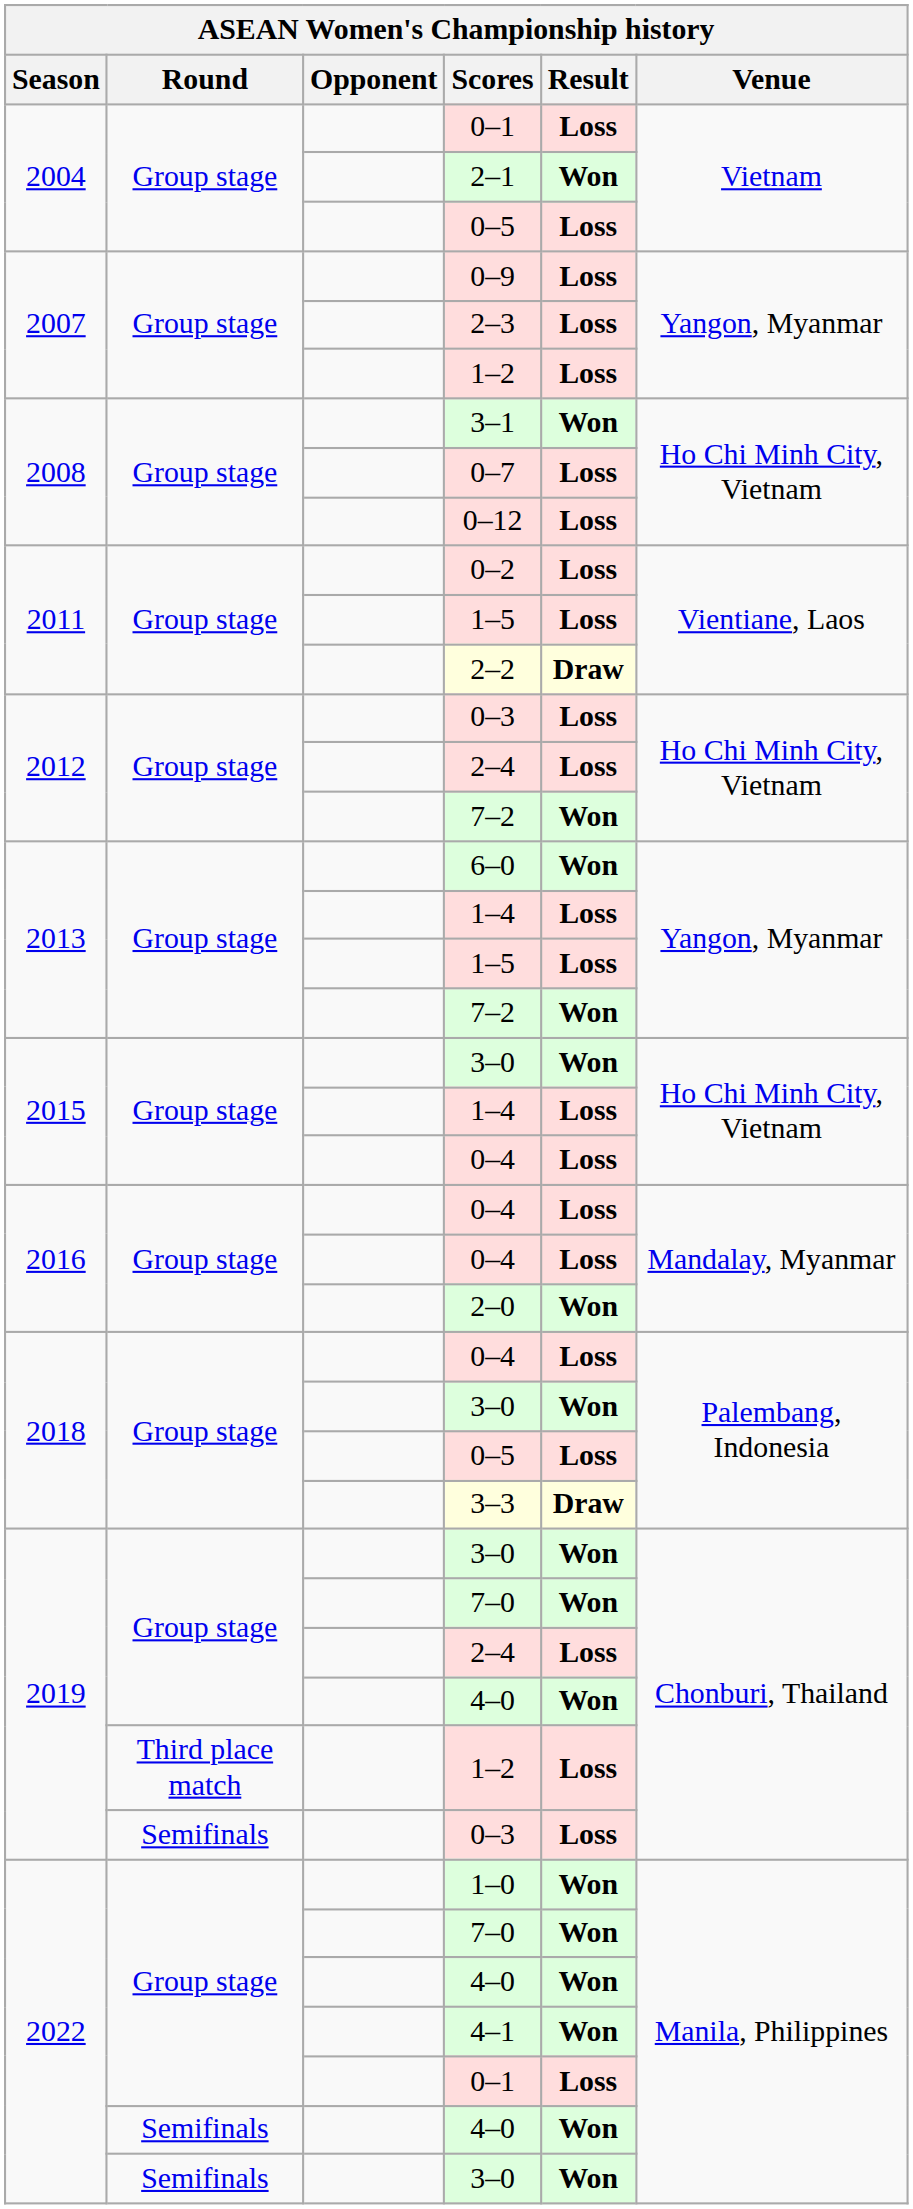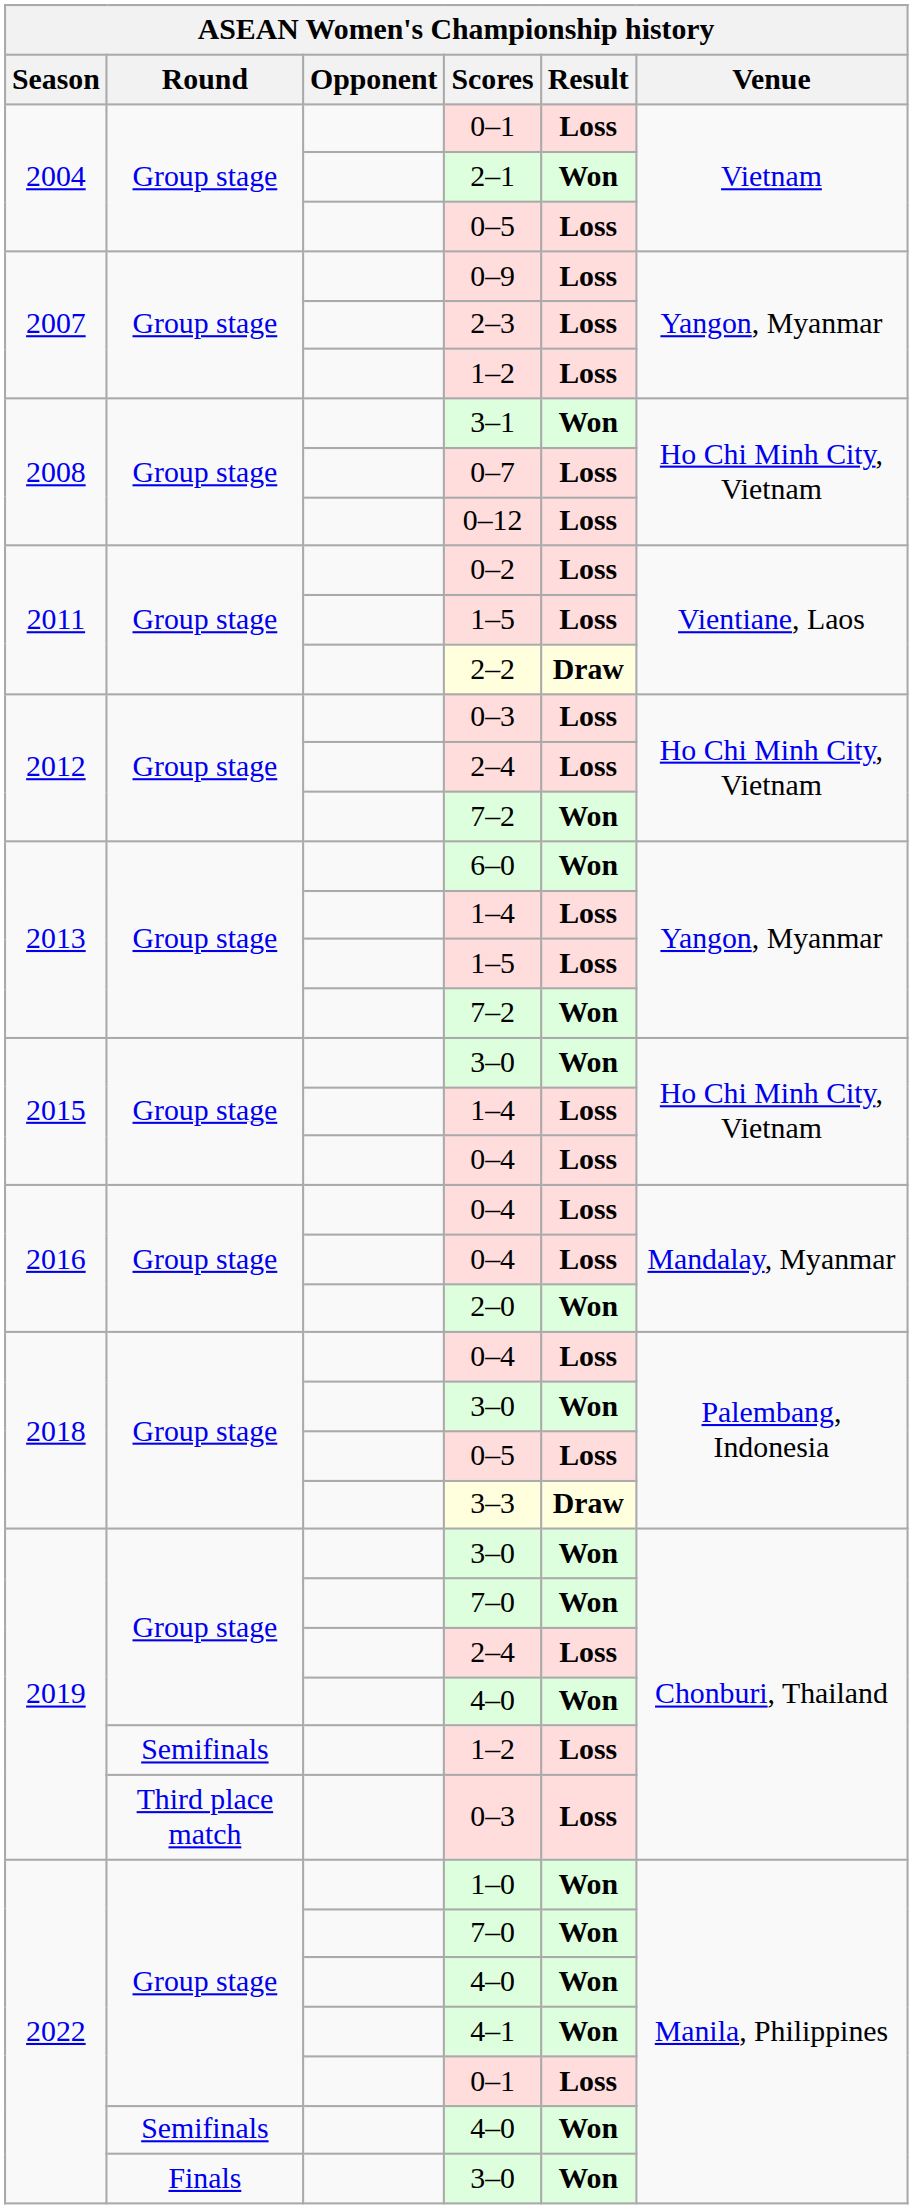2019 / 1–2 | Round: Third place match -> Semifinals
2019 / 0–3 | Round: Semifinals -> Third place match
2022 / 3–0 | Round: Semifinals -> Finals
